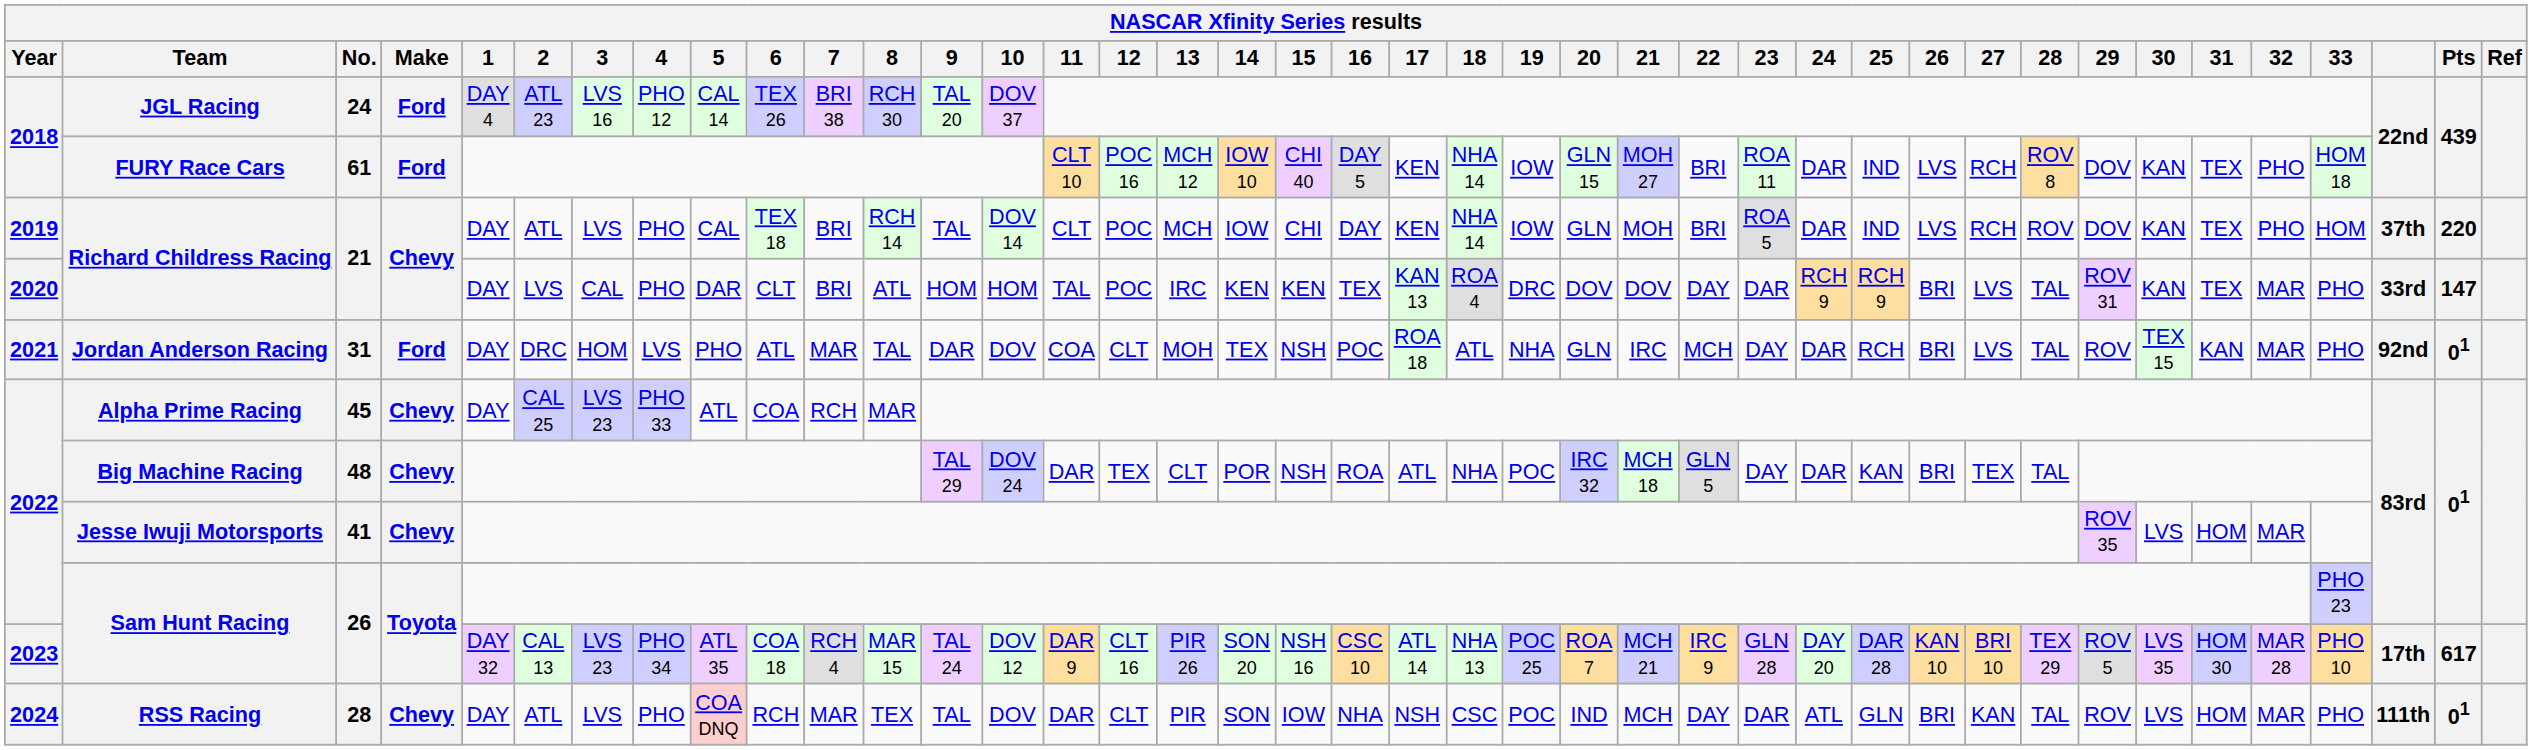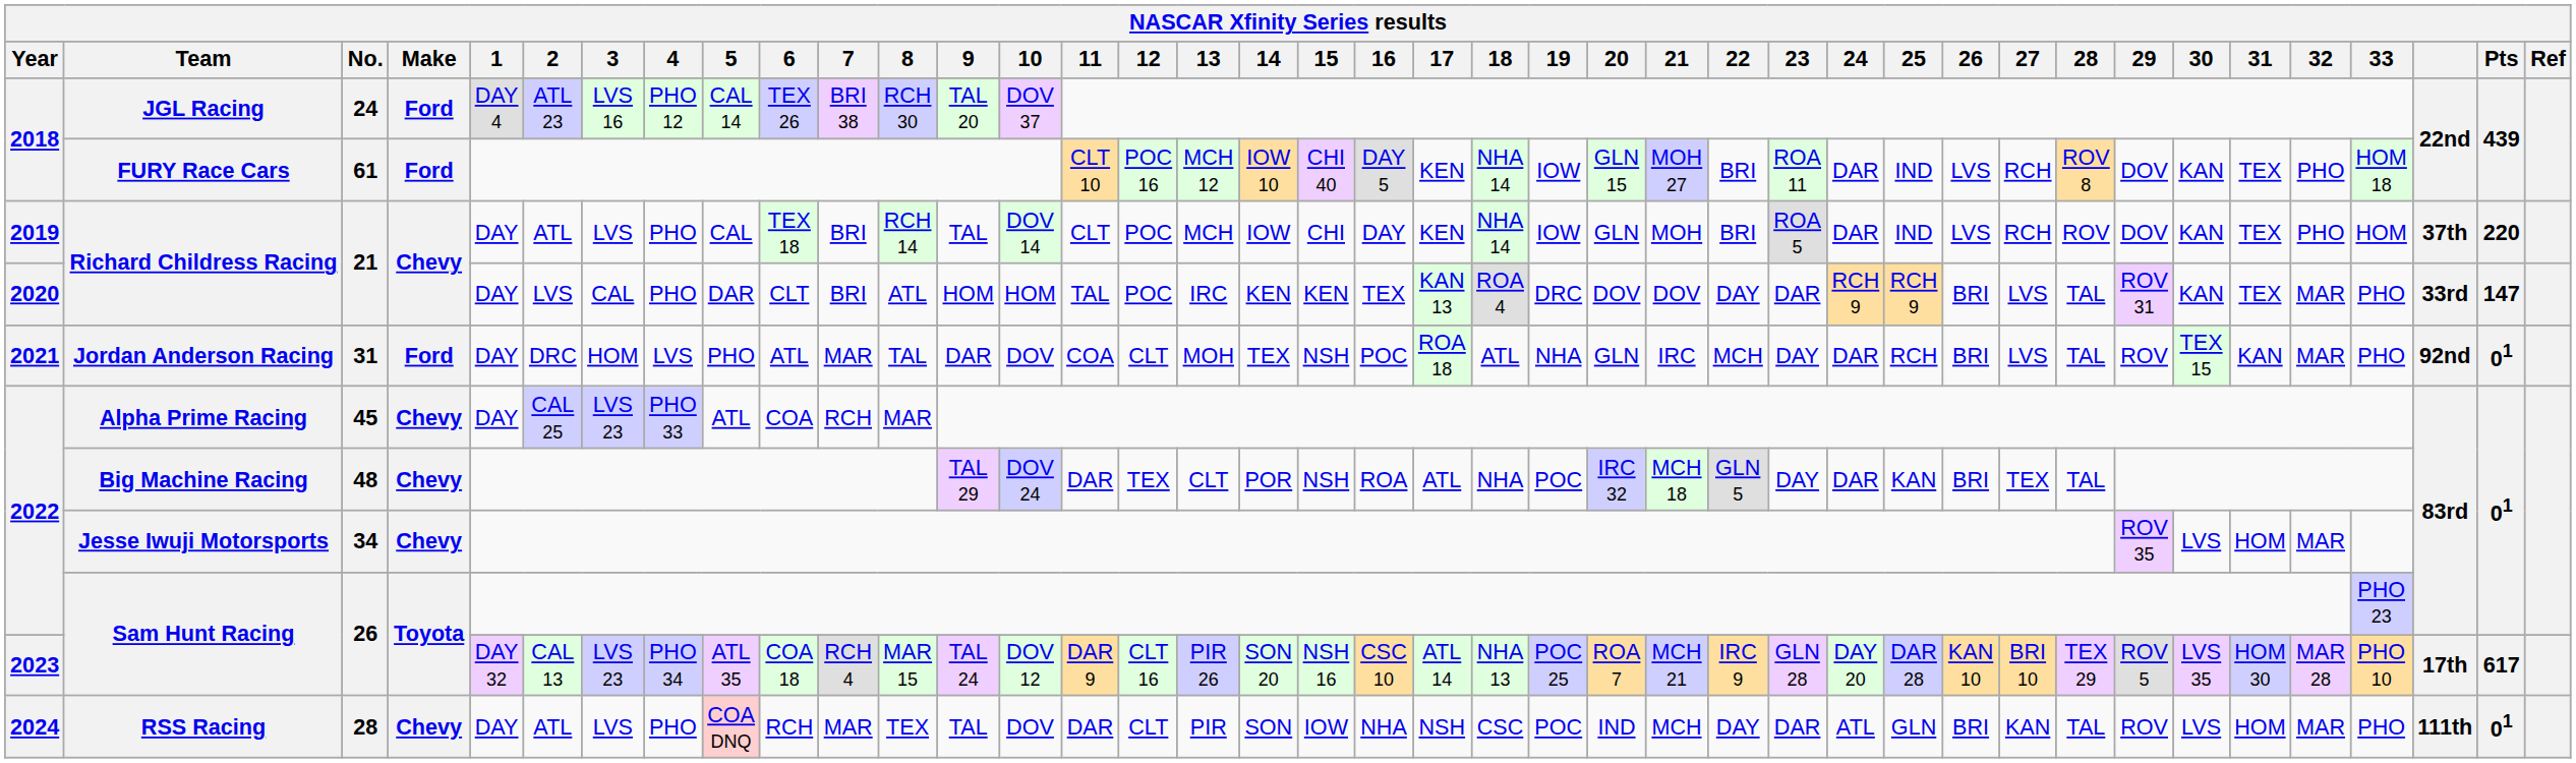Jesse Iwuji Motorsports | No.: 41 -> 34
